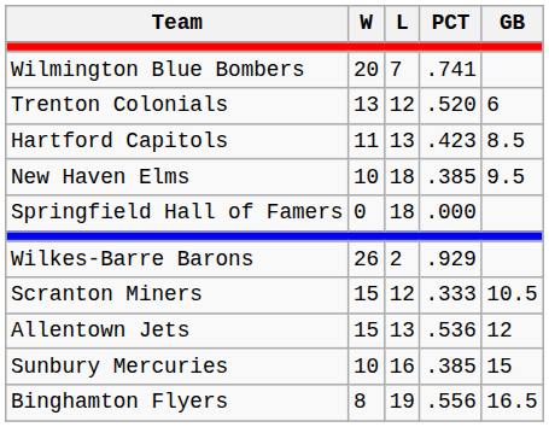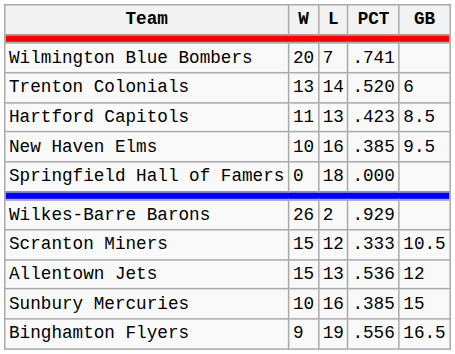Trenton Colonials | L: 12 -> 14
New Haven Elms | L: 18 -> 16
Binghamton Flyers | W: 8 -> 9
